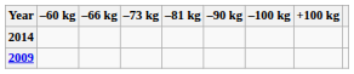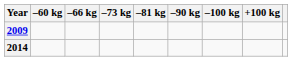rows swapped: 2009 <-> 2014
